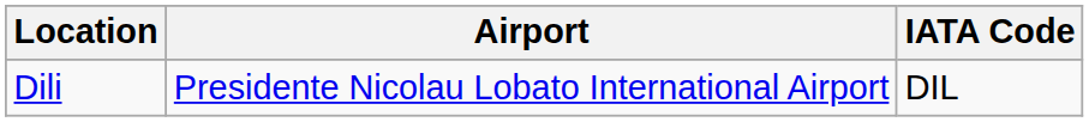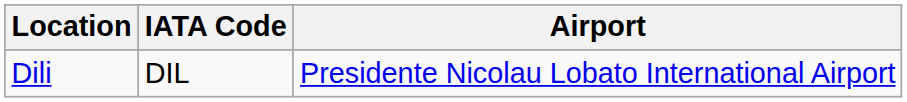columns swapped: Airport <-> IATA Code
